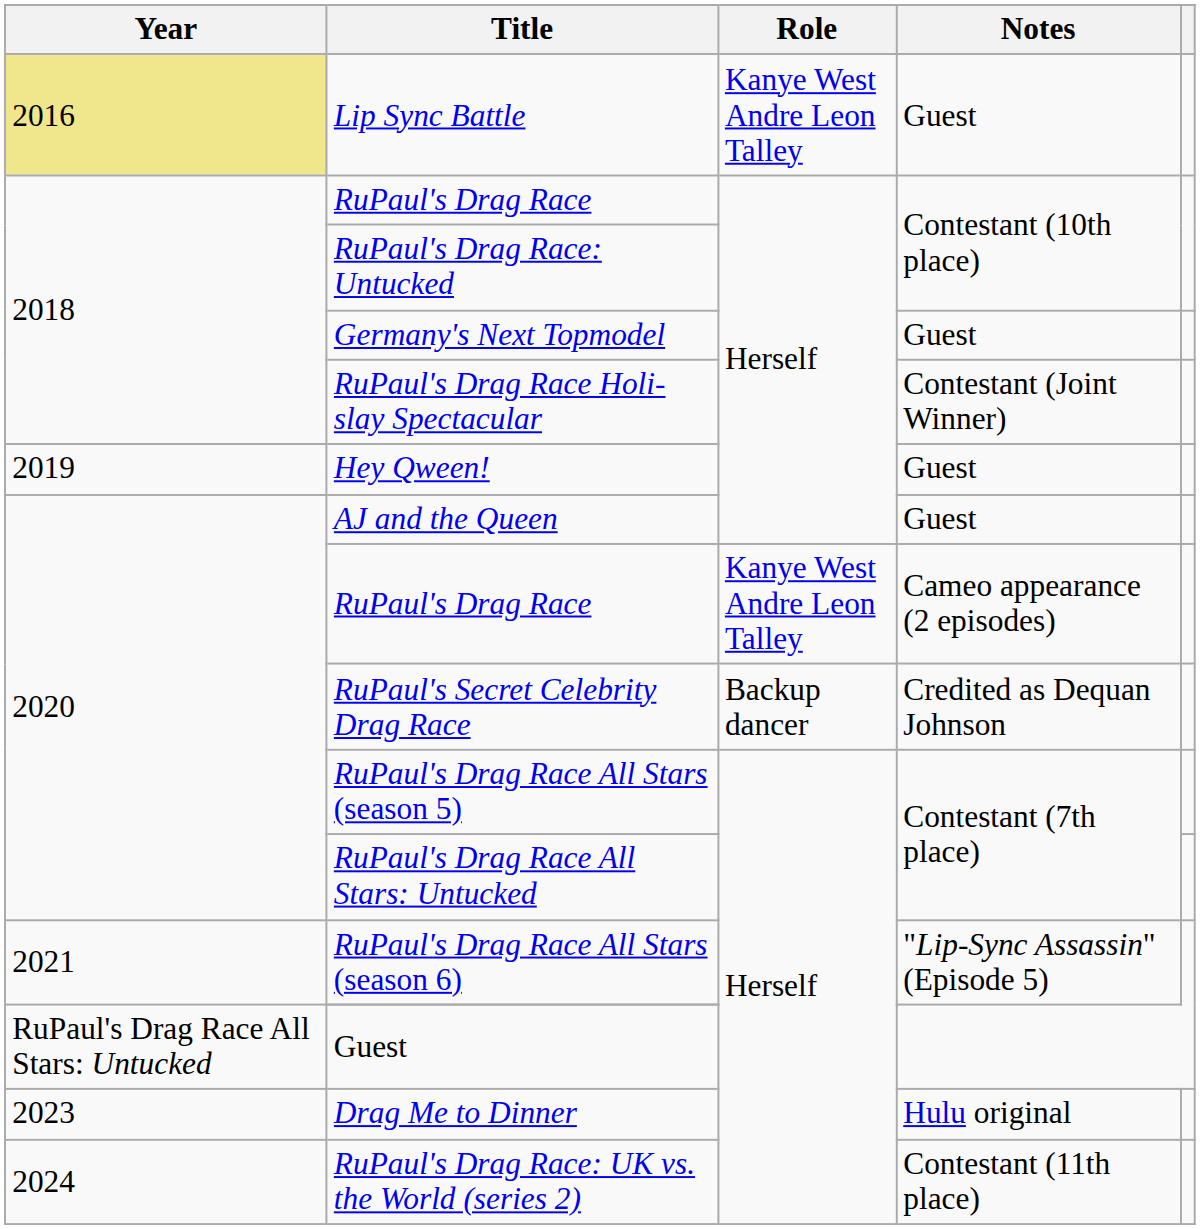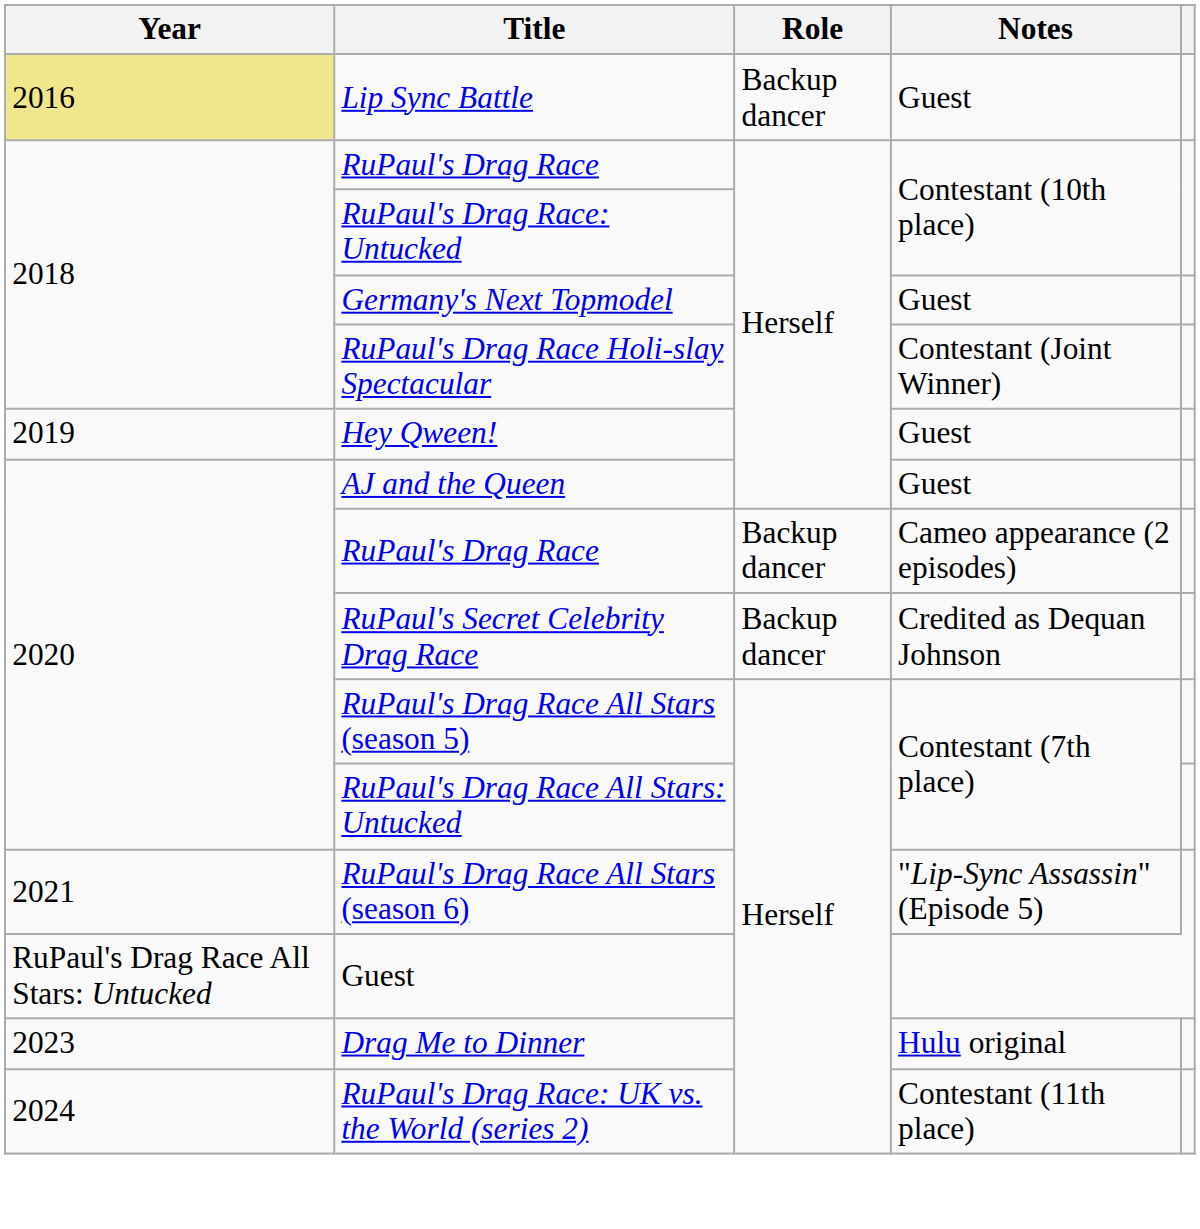Lip Sync Battle | Role: Kanye West Andre Leon Talley -> Backup dancer
RuPaul's Drag Race / Cameo appearance (2 episodes) | Role: Kanye West Andre Leon Talley -> Backup dancer
